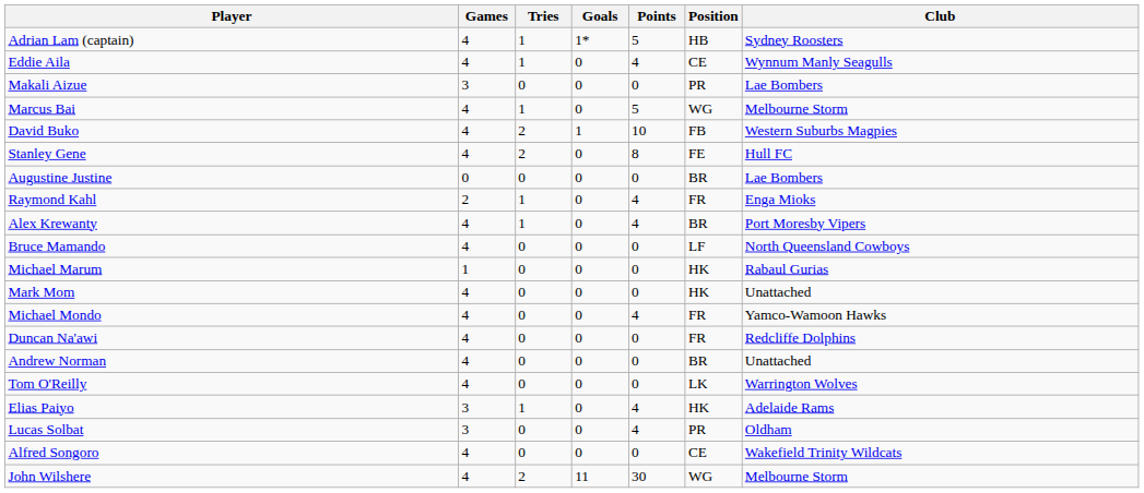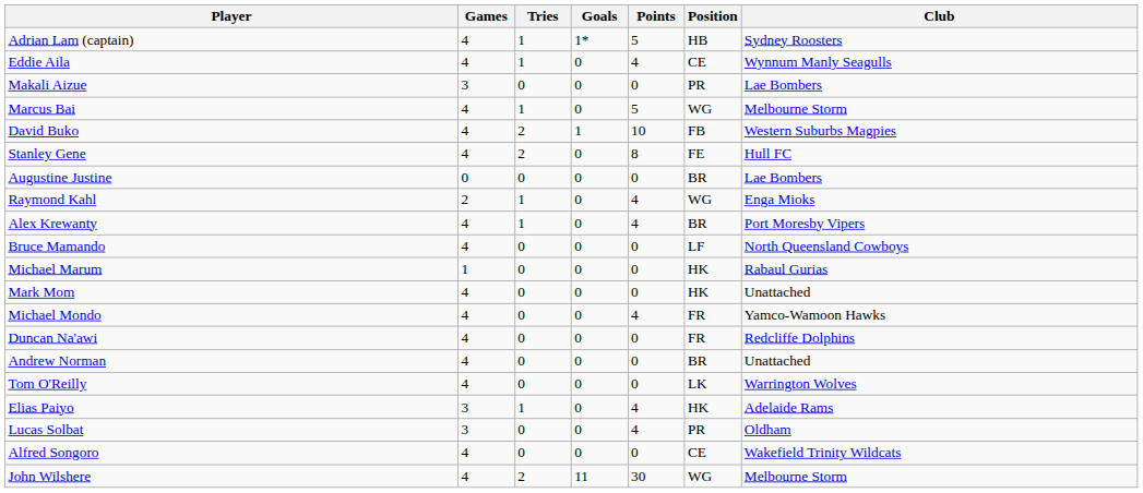Raymond Kahl | Position: FR -> WG
